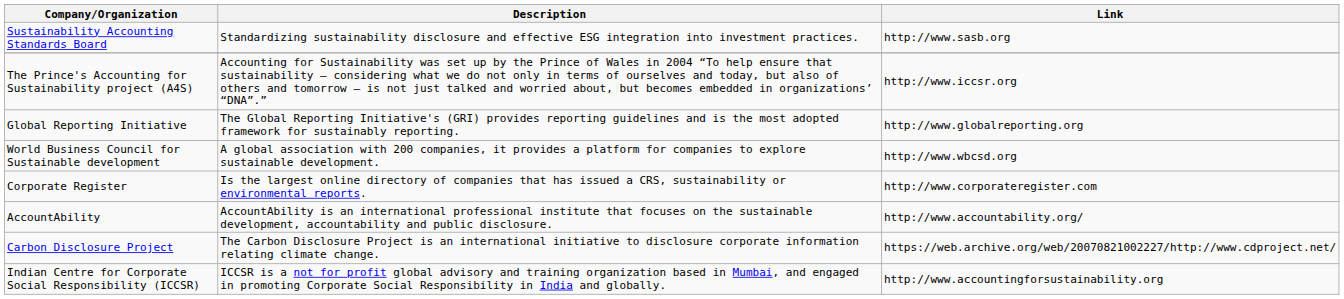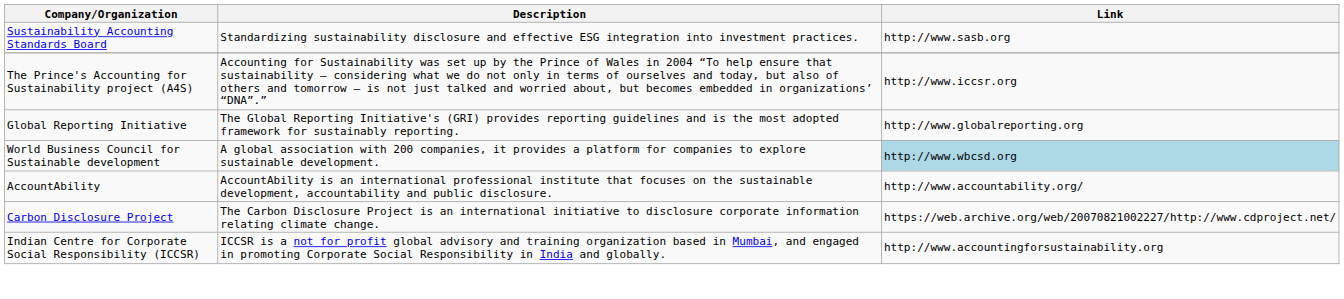World Business Council for Sustainable development | Link: no background -> lightblue background
- row: Corporate Register | Is the largest online directory of companies that has issued a CRS, sustainability or environmental reports. | http://www.corporateregister.com
